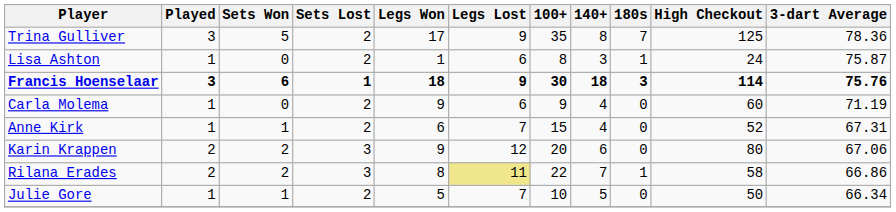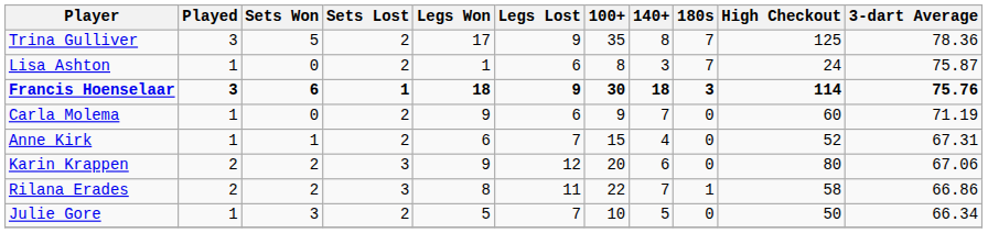Lisa Ashton | 180s: 1 -> 7
Carla Molema | 140+: 4 -> 7
Rilana Erades | Legs Lost: khaki background -> no background
Julie Gore | Sets Won: 1 -> 3
